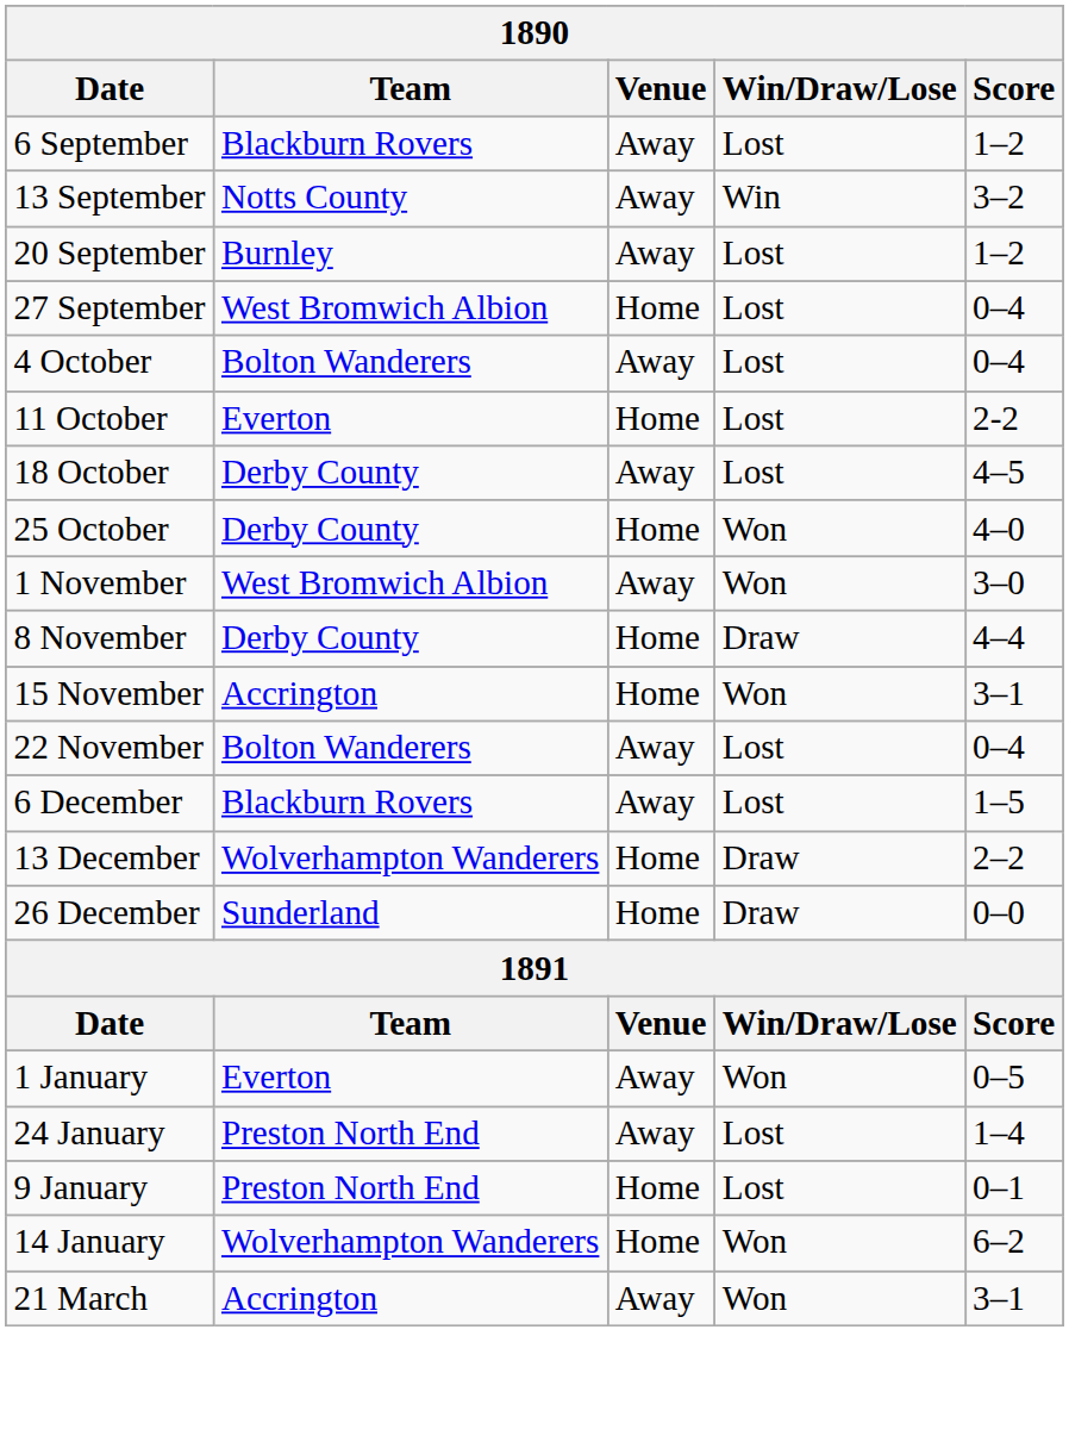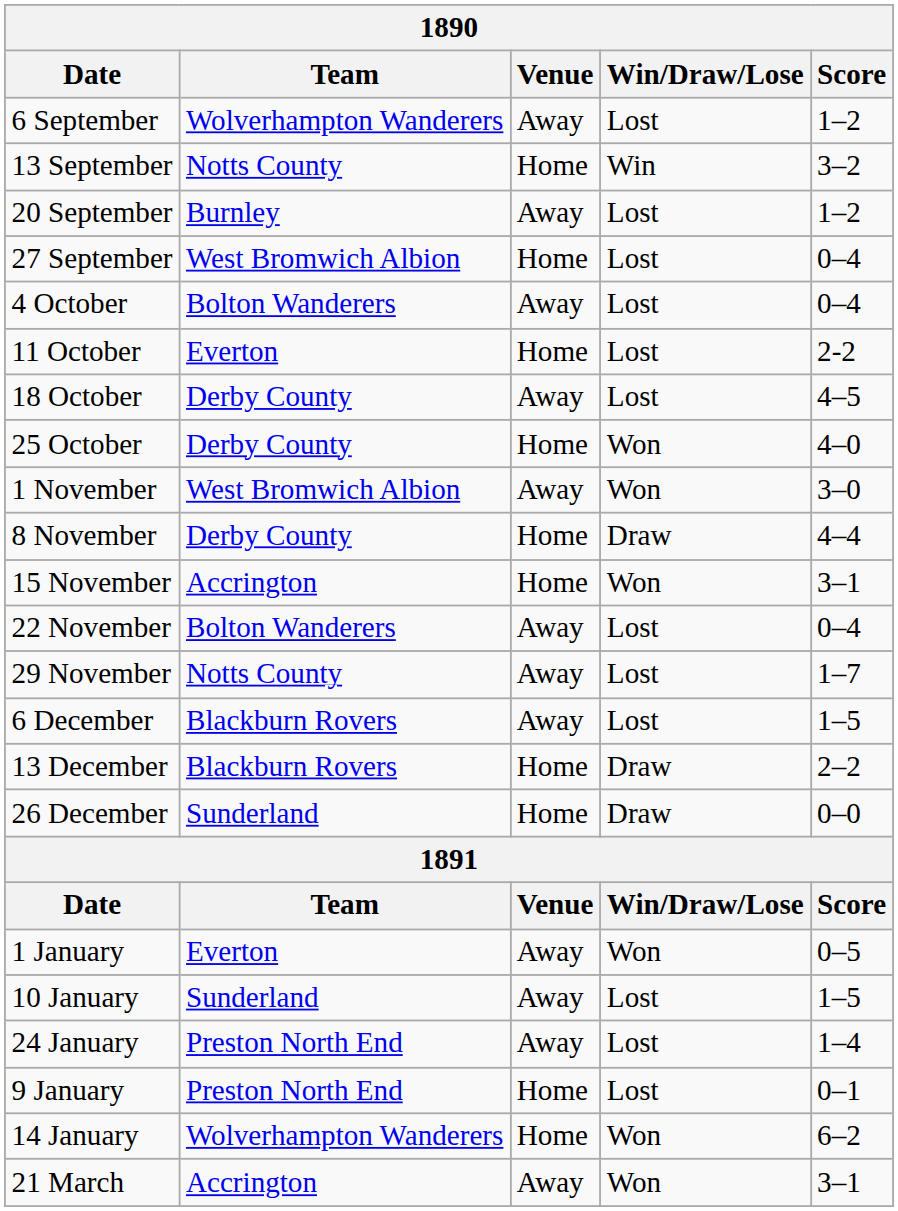6 September | Team: Blackburn Rovers -> Wolverhampton Wanderers
13 September | Venue: Away -> Home
+ row: 29 November | Notts County | Away | Lost | 1–7
13 December | Team: Wolverhampton Wanderers -> Blackburn Rovers
+ row: 10 January | Sunderland | Away | Lost | 1–5
